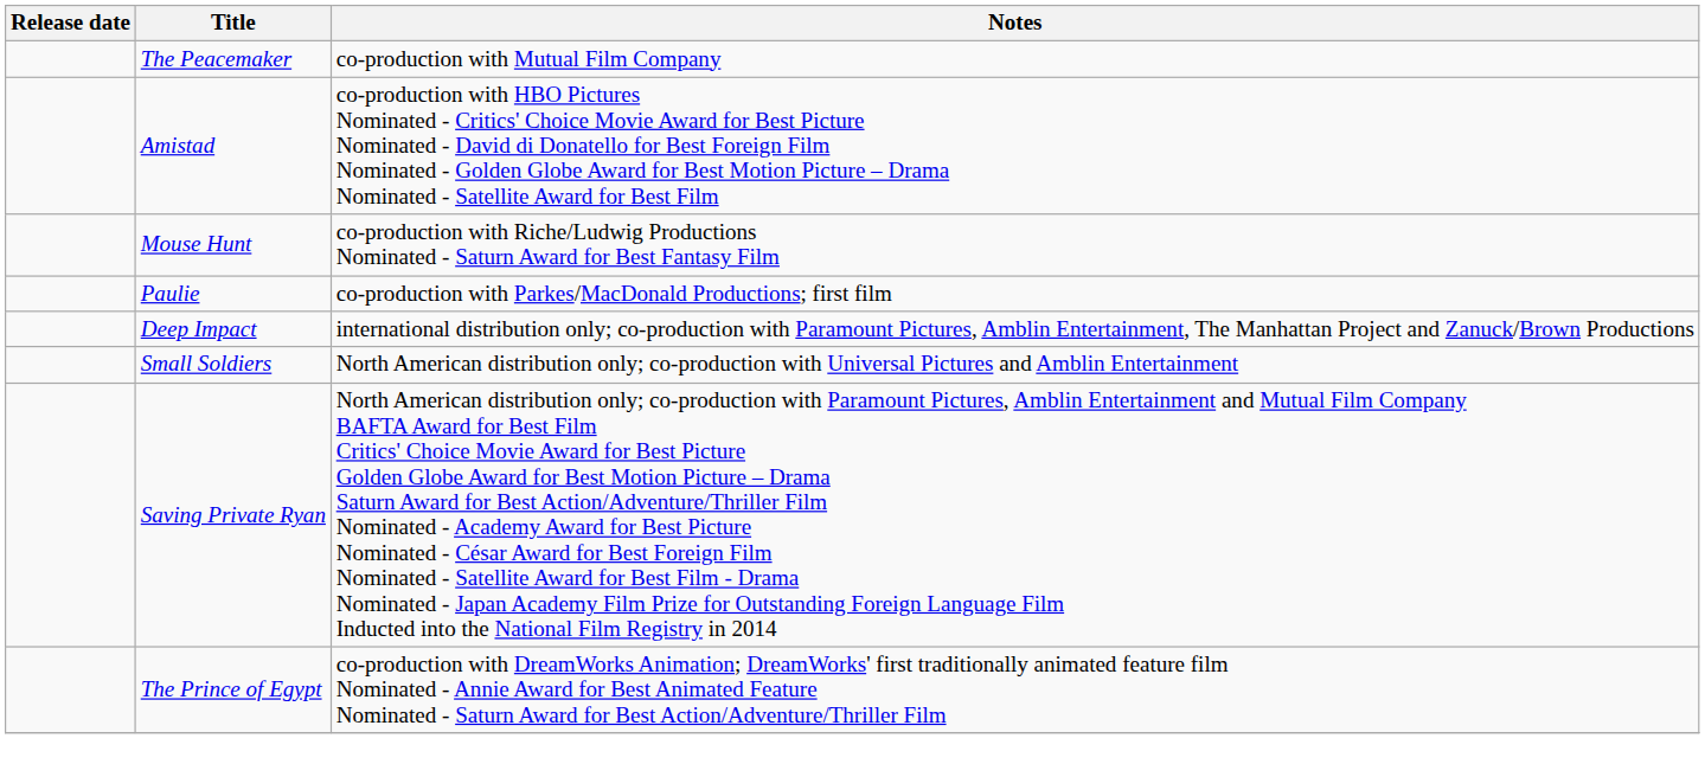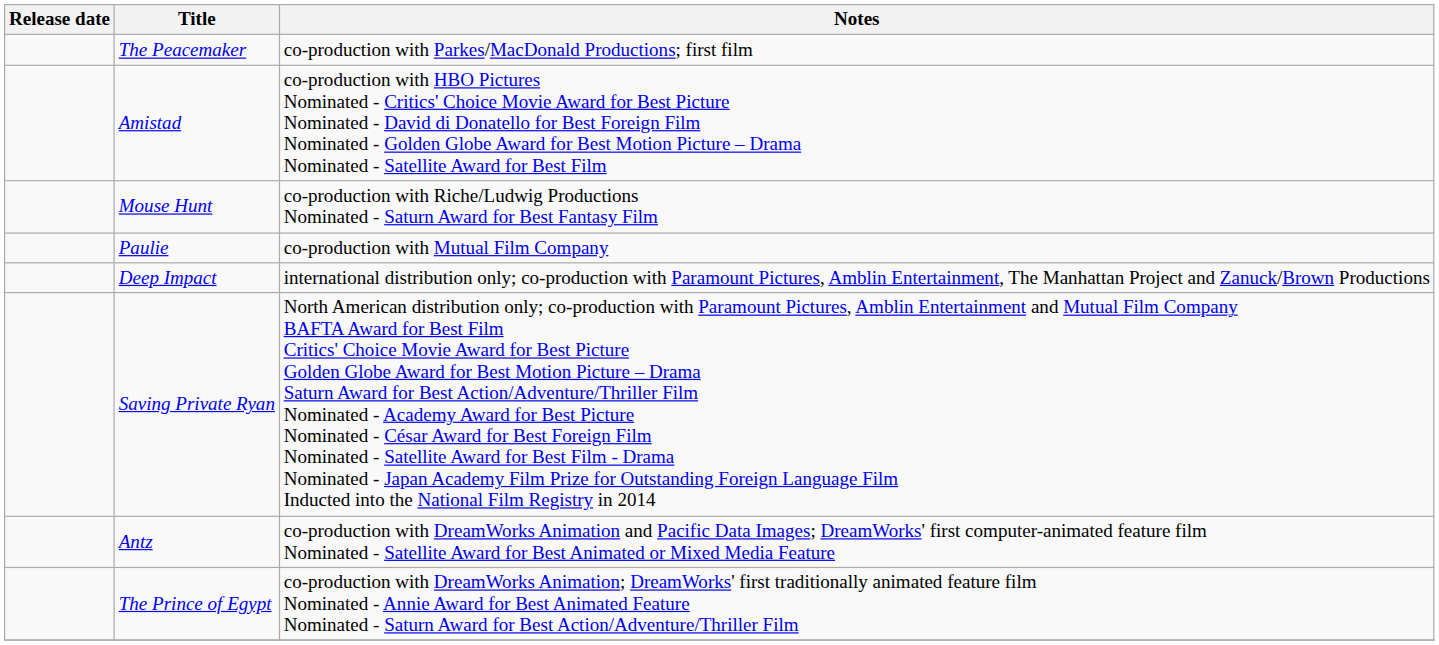The Peacemaker | Notes: co-production with Mutual Film Company -> co-production with Parkes/MacDonald Productions; first film
Paulie | Notes: co-production with Parkes/MacDonald Productions; first film -> co-production with Mutual Film Company
- row: Small Soldiers | North American distribution only; co-production with Universal Pictures and Amblin Entertainment
+ row: Antz | co-production with DreamWorks Animation and Pacific Data Images; DreamWorks' first computer-animated feature film Nominated - Satellite Award for Best Animated or Mixed Media Feature
